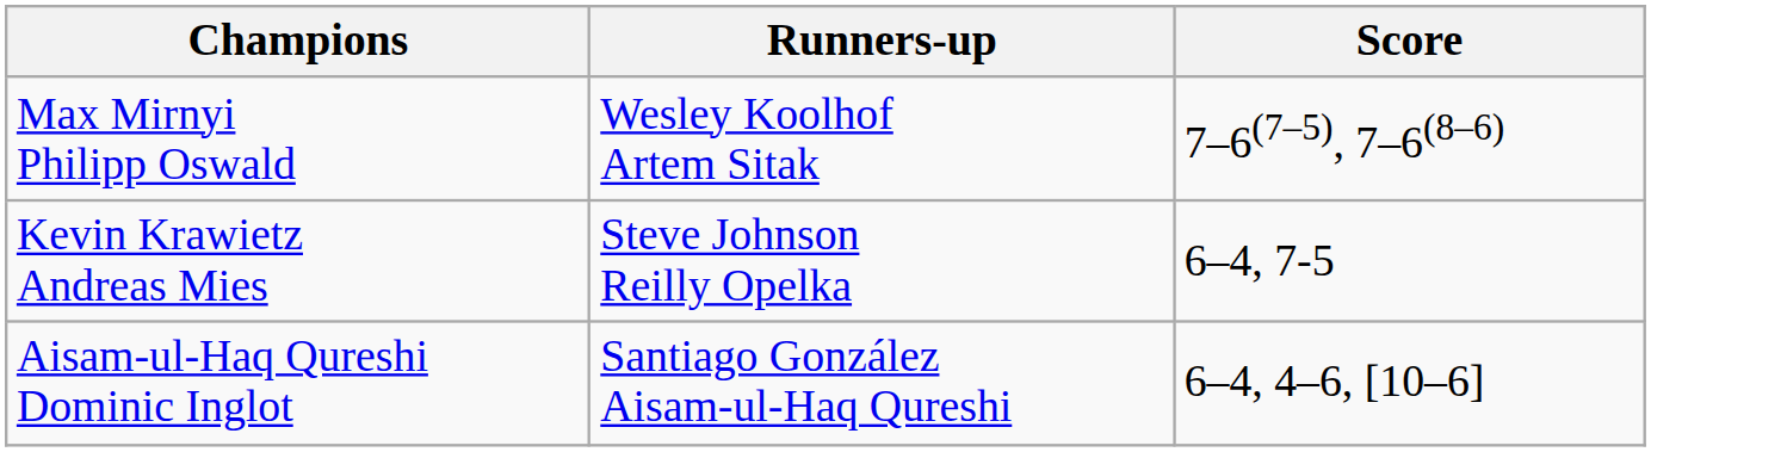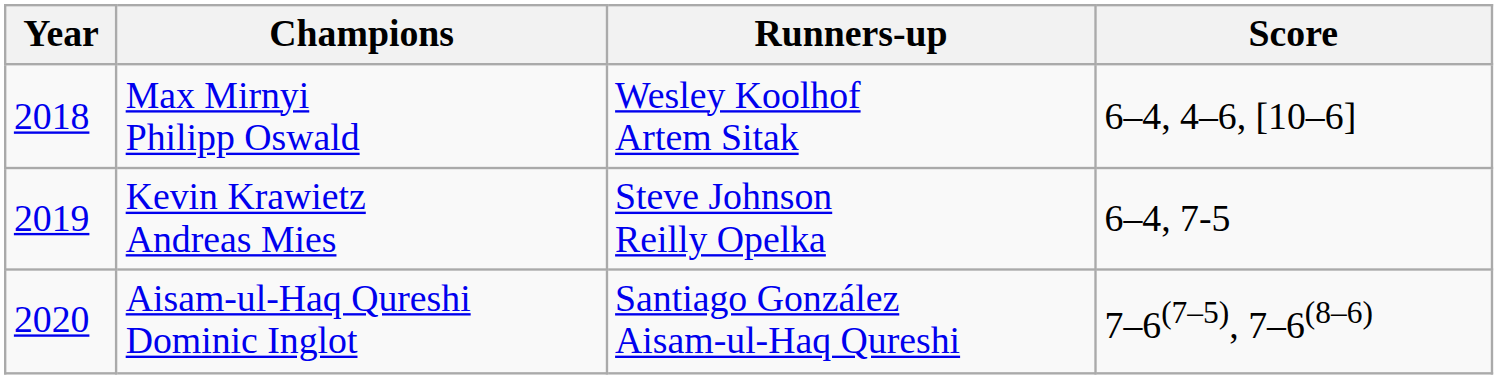+ column: Year | 2018 | 2019 | 2020
Max Mirnyi Philipp Oswald | Score: 7–6(7–5), 7–6(8–6) -> 6–4, 4–6, [10–6]
Aisam-ul-Haq Qureshi Dominic Inglot | Score: 6–4, 4–6, [10–6] -> 7–6(7–5), 7–6(8–6)
